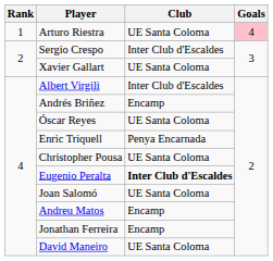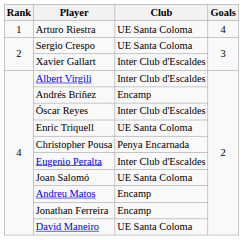Arturo Riestra | Goals: pink background -> no background
Sergio Crespo | Club: Inter Club d'Escaldes -> UE Santa Coloma
Xavier Gallart | Club: UE Santa Coloma -> Inter Club d'Escaldes
Óscar Reyes | Club: UE Santa Coloma -> Inter Club d'Escaldes
Enric Triquell | Club: Penya Encarnada -> UE Santa Coloma
Christopher Pousa | Club: UE Santa Coloma -> Penya Encarnada
Eugenio Peralta | Club: bold -> normal
